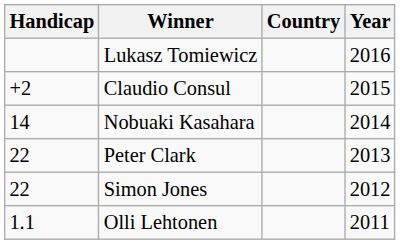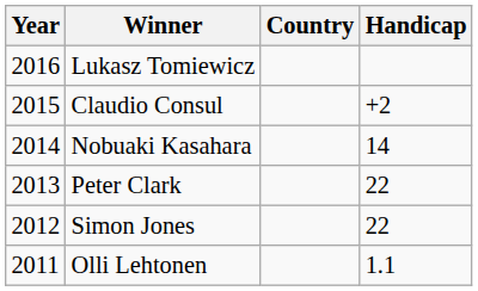columns swapped: Year <-> Handicap
